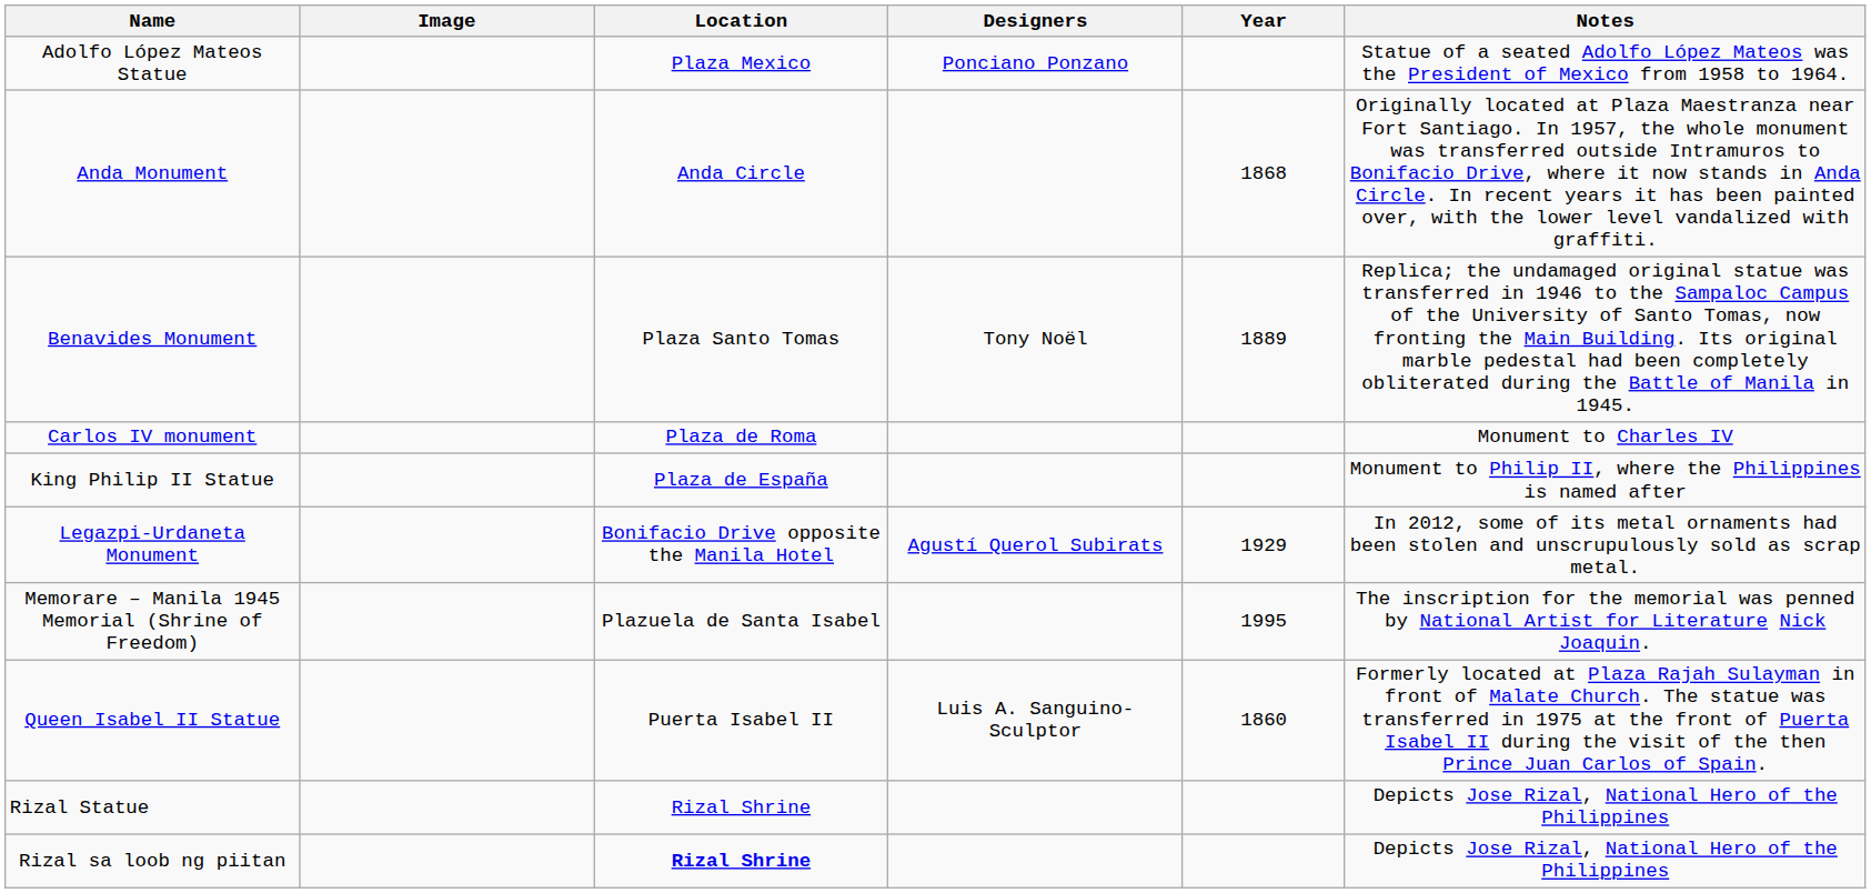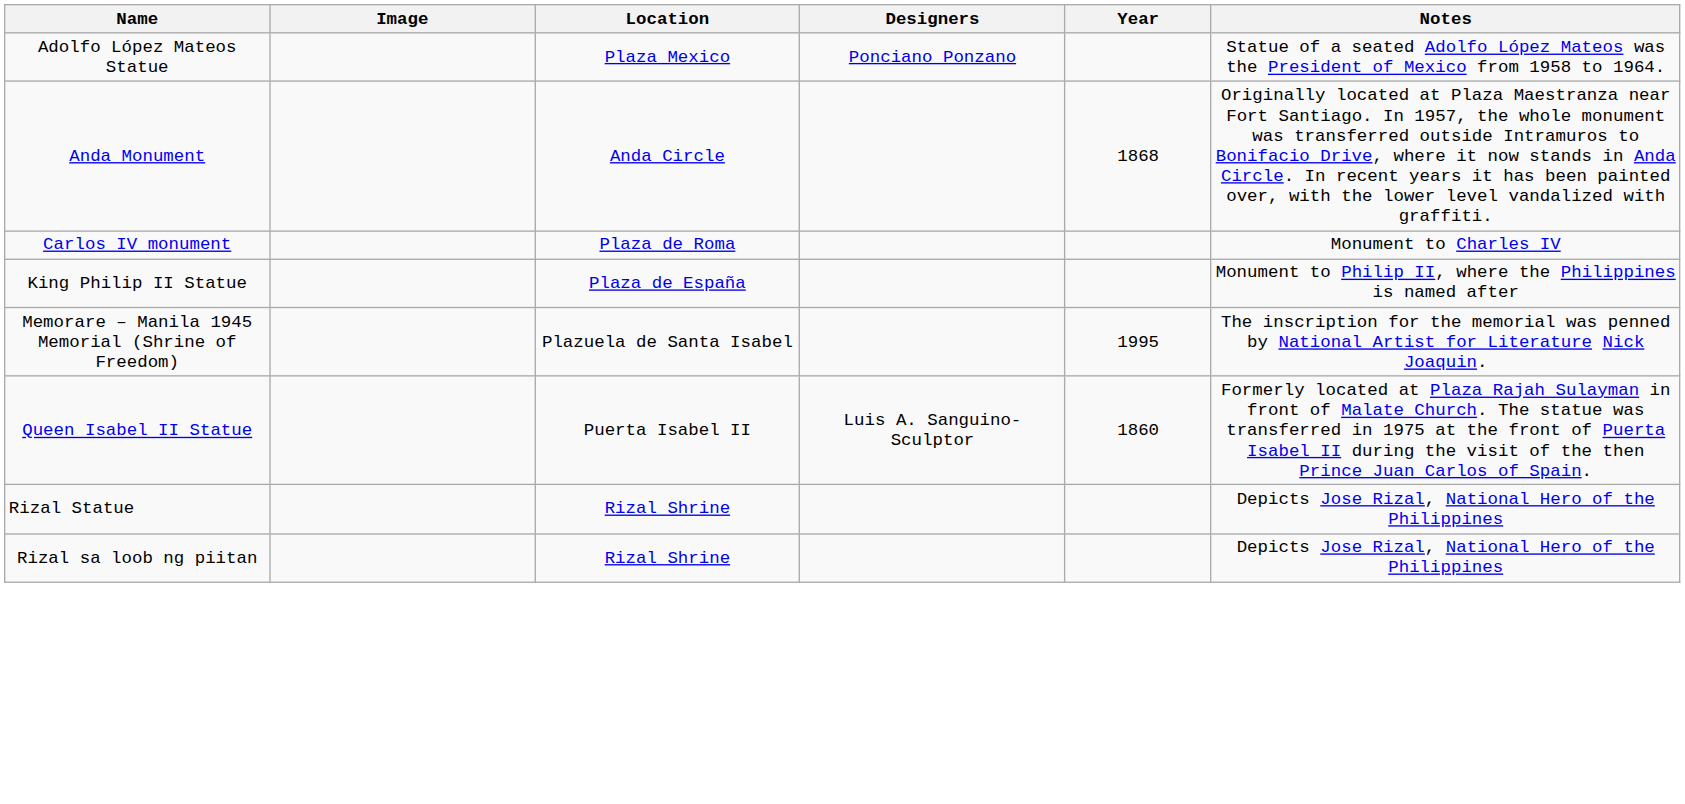- row: Benavides Monument | Plaza Santo Tomas | Tony Noël | 1889 | Replica; the undamaged original statue was transferred in 1946 to the Sampaloc Campus of the University of Santo Tomas, now fronting the Main Building. Its original marble pedestal had been completely obliterated during the Battle of Manila in 1945.
- row: Legazpi-Urdaneta Monument | Bonifacio Drive opposite the Manila Hotel | Agustí Querol Subirats | 1929 | In 2012, some of its metal ornaments had been stolen and unscrupulously sold as scrap metal.
Rizal sa loob ng piitan | Location: bold -> normal
